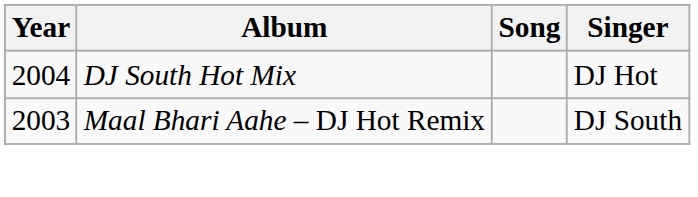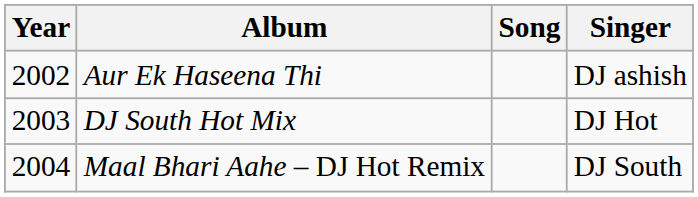+ row: 2002 | Aur Ek Haseena Thi | DJ ashish
DJ South Hot Mix | Year: 2004 -> 2003
Maal Bhari Aahe – DJ Hot Remix | Year: 2003 -> 2004
